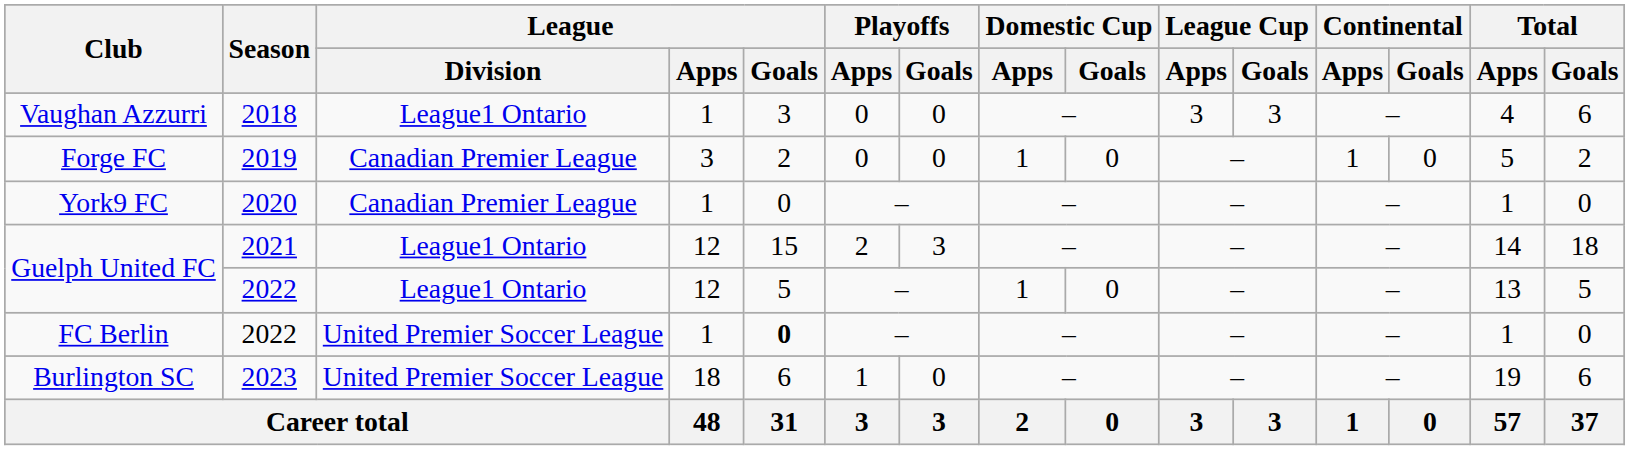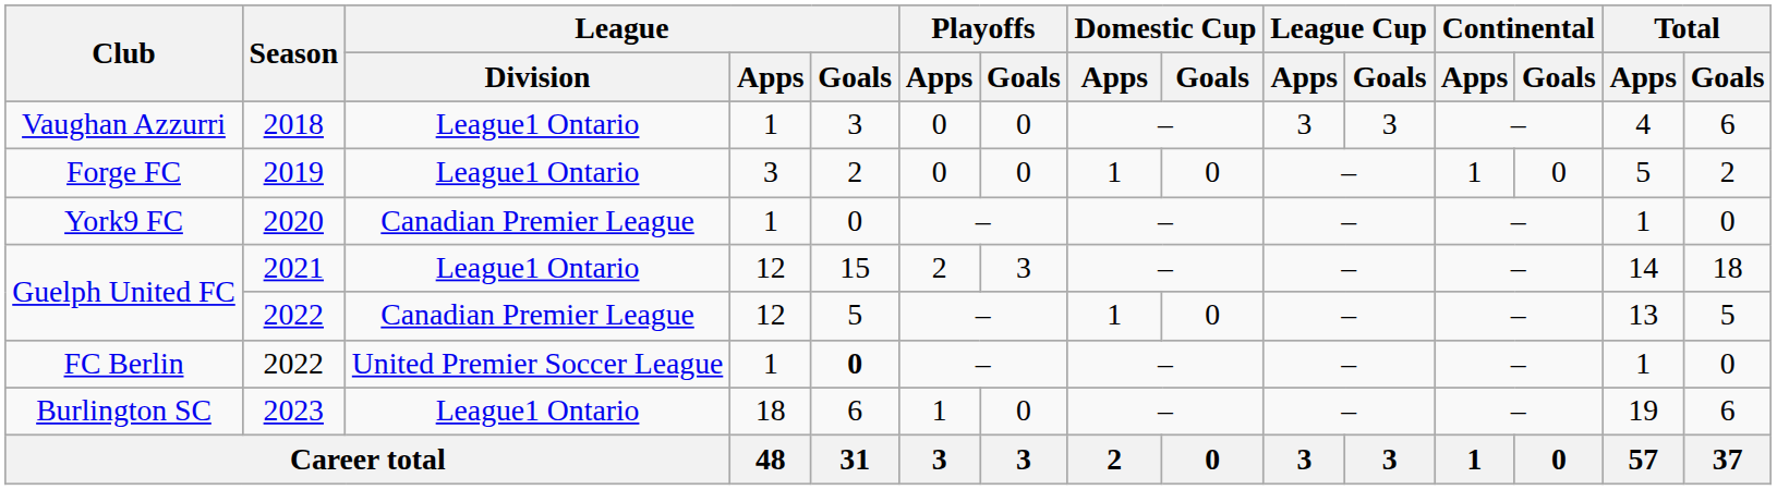Forge FC | League / Division: Canadian Premier League -> League1 Ontario
Guelph United FC / 2022 | League / Division: League1 Ontario -> Canadian Premier League
Burlington SC | League / Division: United Premier Soccer League -> League1 Ontario
